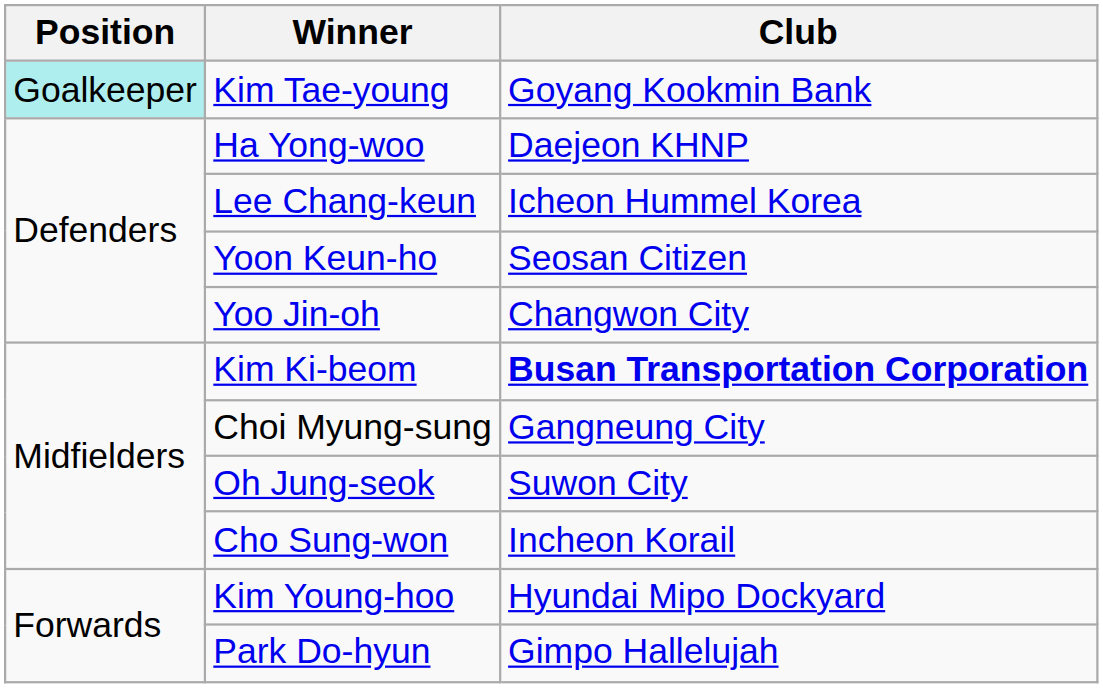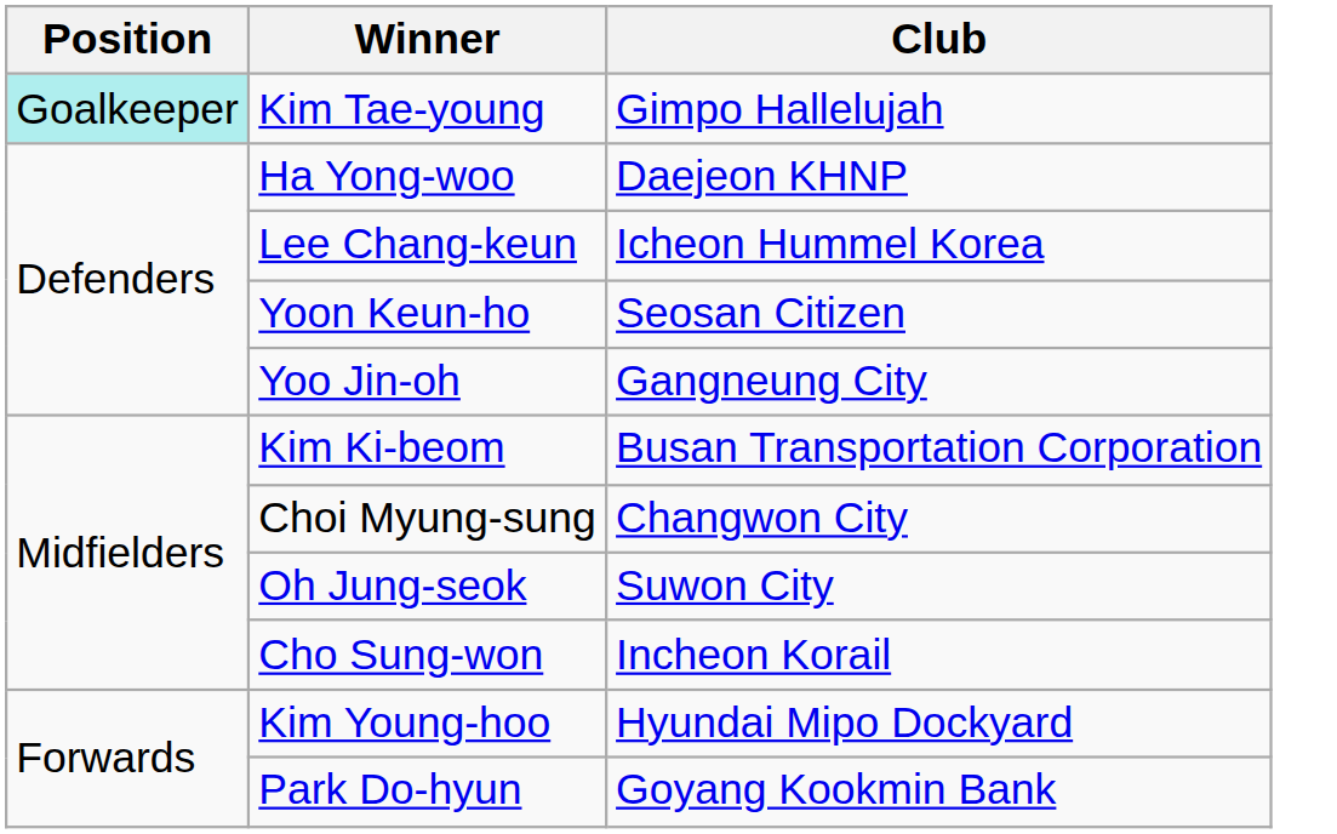Kim Tae-young | Club: Goyang Kookmin Bank -> Gimpo Hallelujah
Yoo Jin-oh | Club: Changwon City -> Gangneung City
Kim Ki-beom | Club: bold -> normal
Choi Myung-sung | Club: Gangneung City -> Changwon City
Park Do-hyun | Club: Gimpo Hallelujah -> Goyang Kookmin Bank
